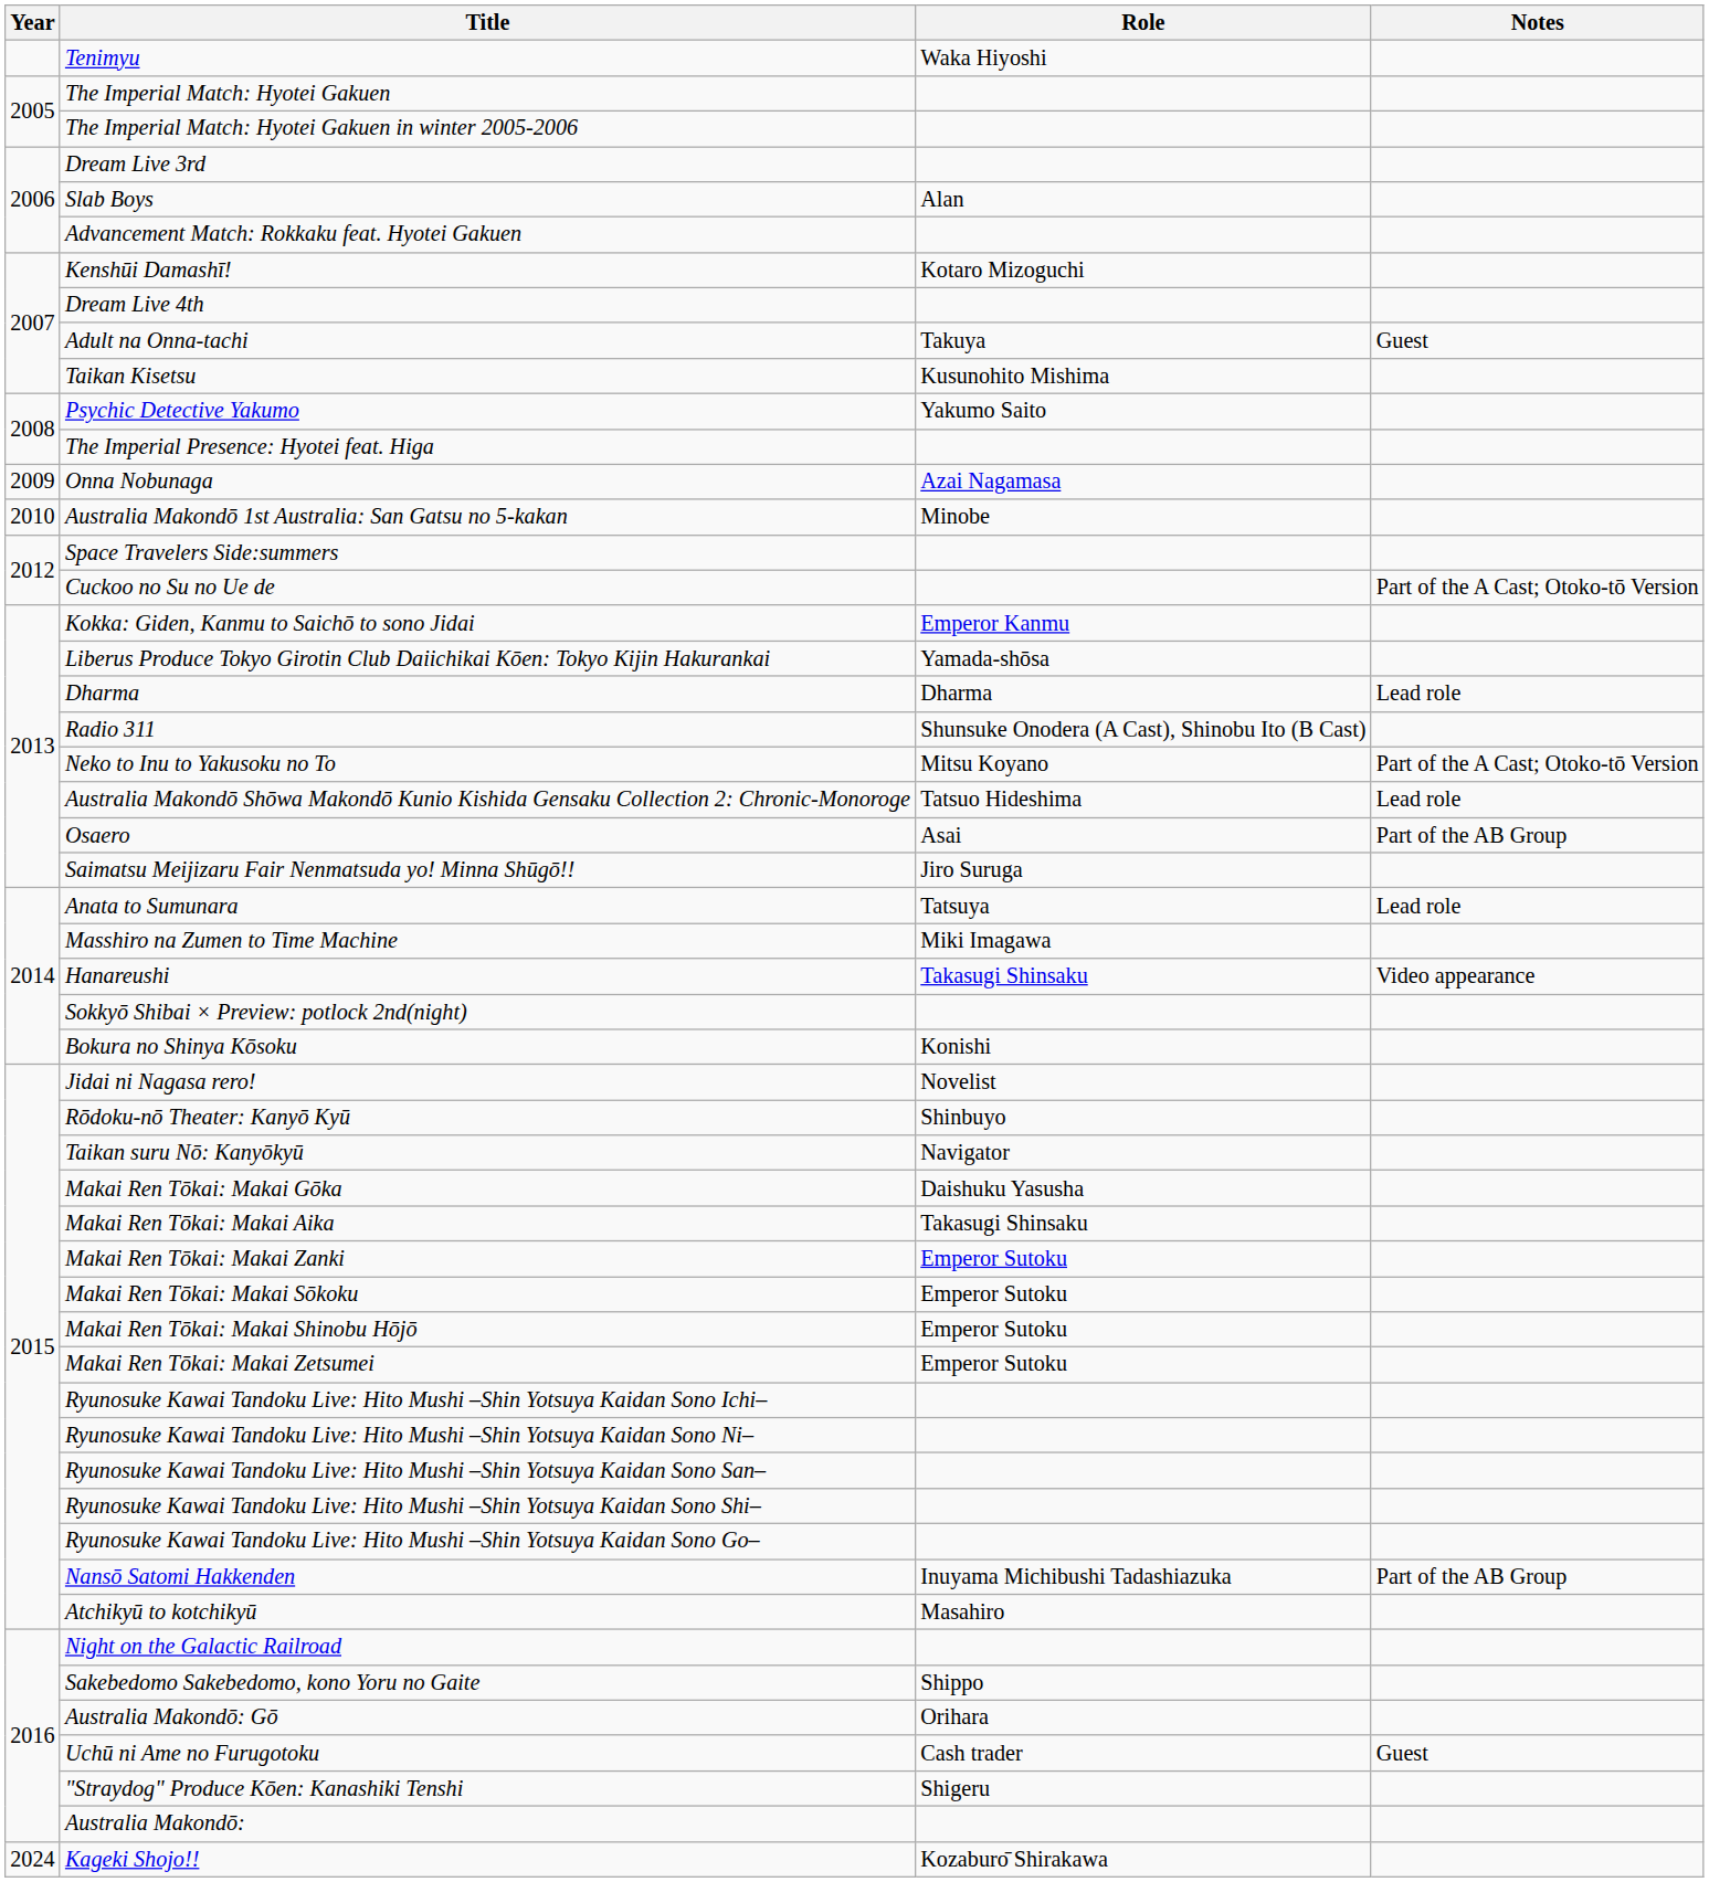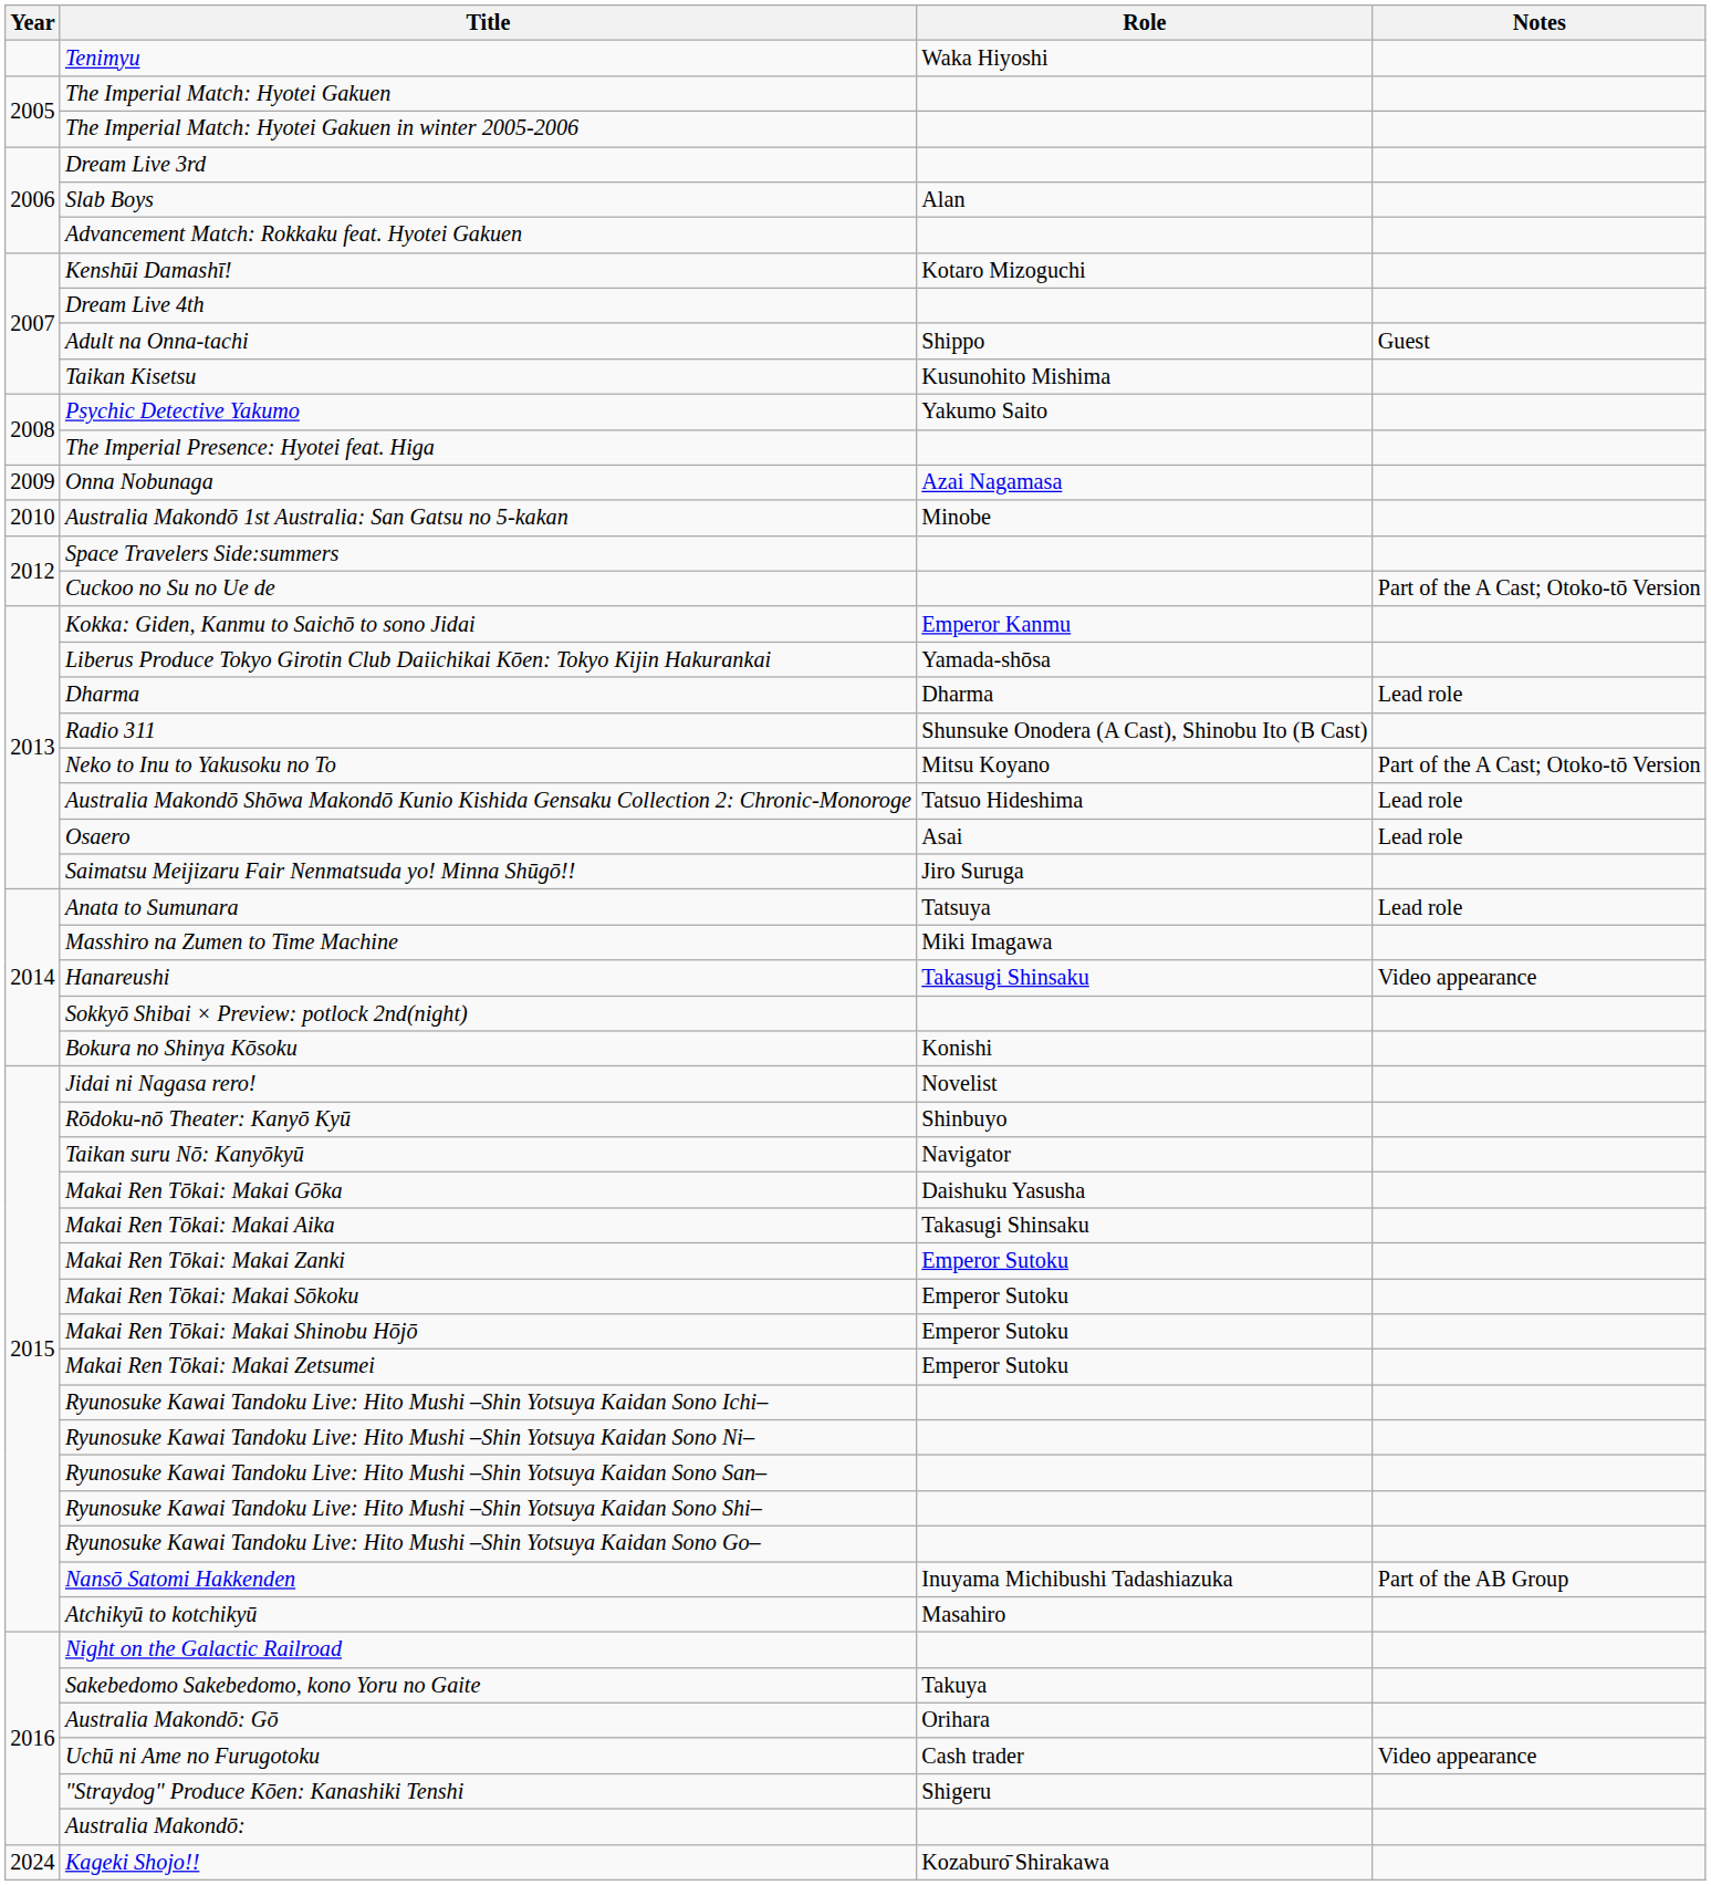Adult na Onna-tachi | Role: Takuya -> Shippo
Osaero | Notes: Part of the AB Group -> Lead role
Sakebedomo Sakebedomo, kono Yoru no Gaite | Role: Shippo -> Takuya
Uchū ni Ame no Furugotoku | Notes: Guest -> Video appearance
